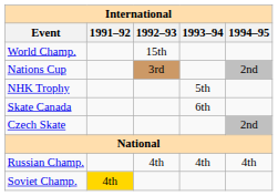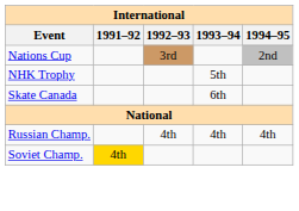- row: World Champ. | 15th
- row: Czech Skate | 2nd
